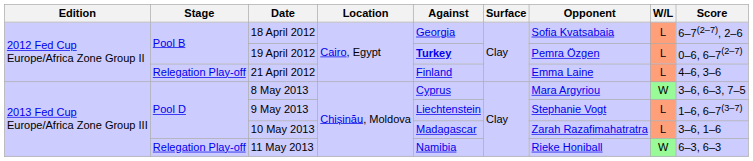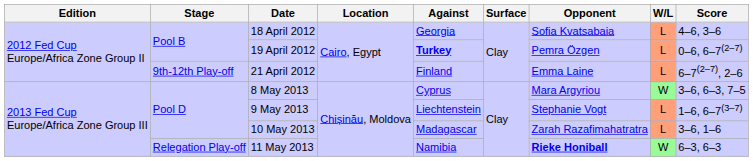18 April 2012 | Score: 6–7(2–7), 2–6 -> 4–6, 3–6
21 April 2012 | Stage: Relegation Play-off -> 9th-12th Play-off
21 April 2012 | Score: 4–6, 3–6 -> 6–7(2–7), 2–6
11 May 2013 | Opponent: normal -> bold
